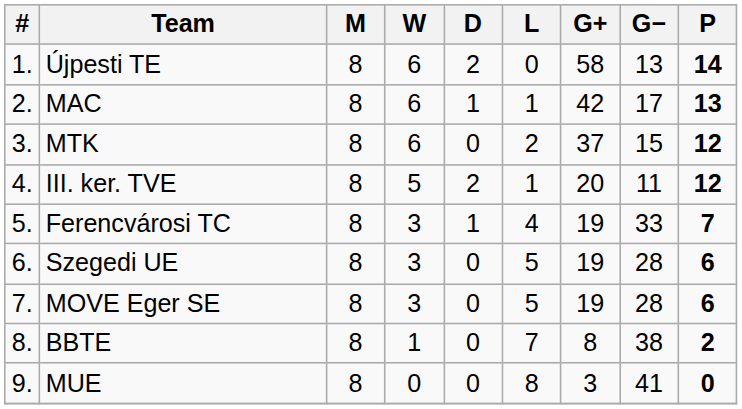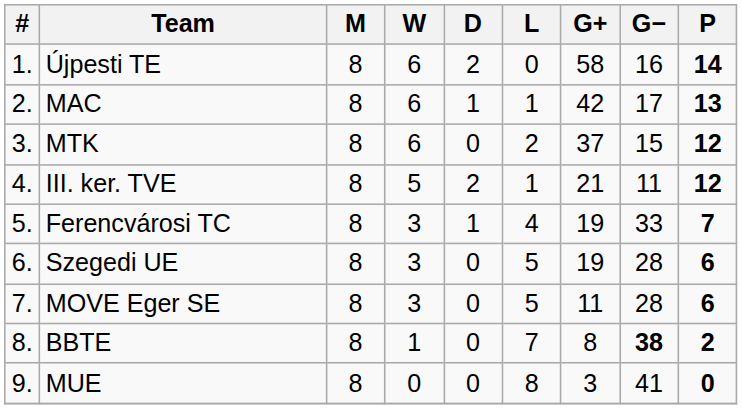Újpesti TE | G−: 13 -> 16
III. ker. TVE | G+: 20 -> 21
MOVE Eger SE | G+: 19 -> 11
BBTE | G−: normal -> bold
